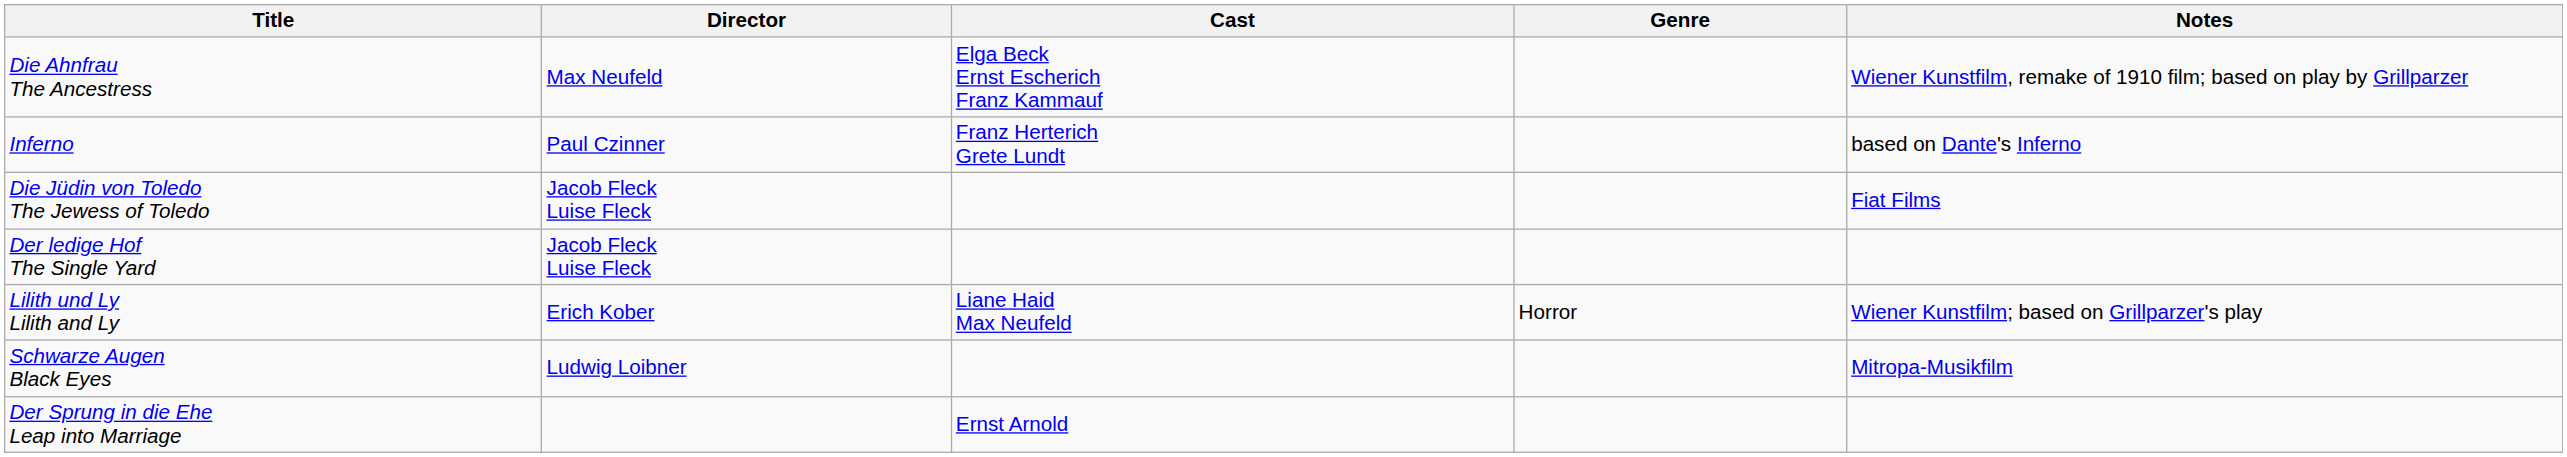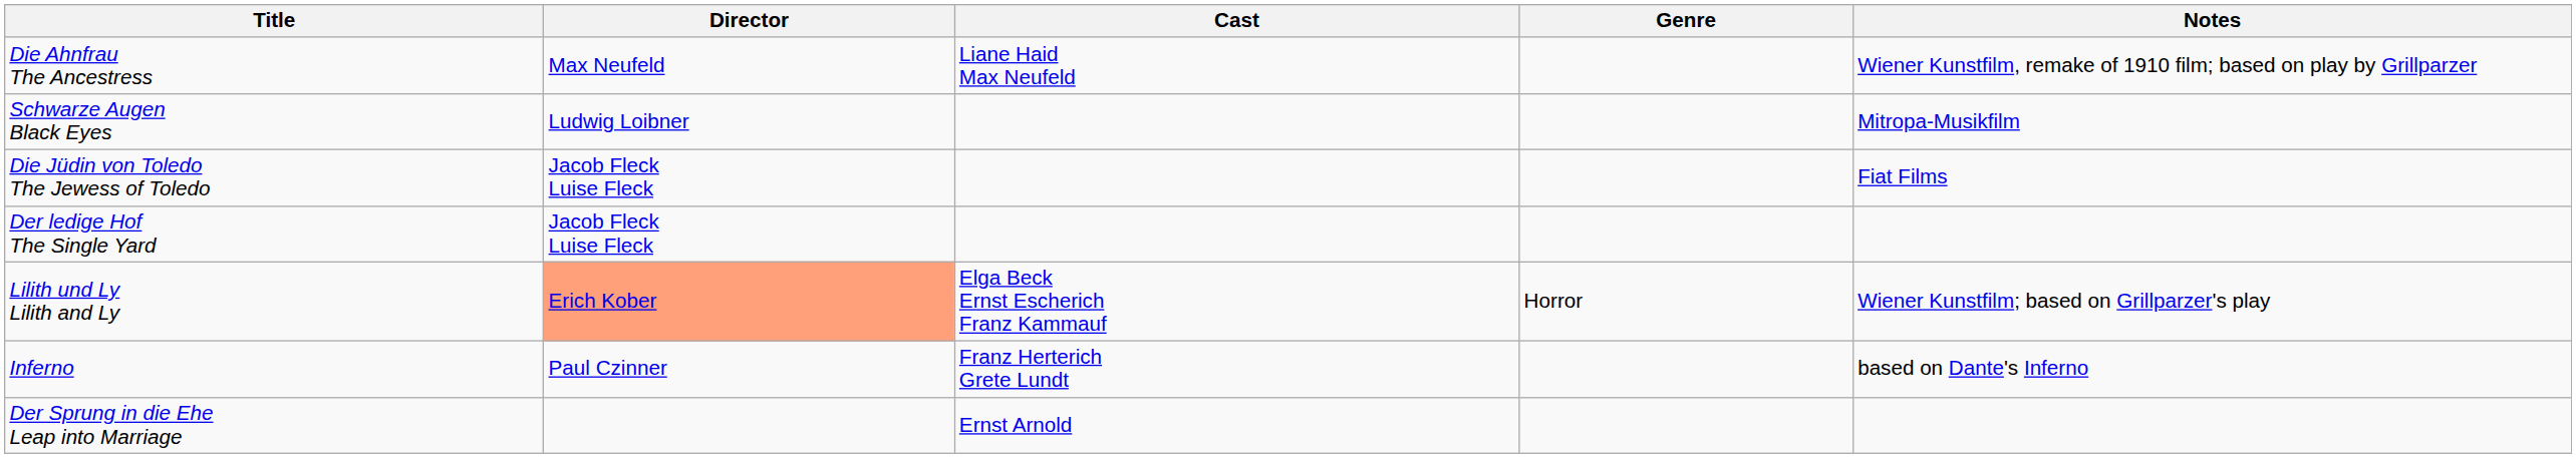Die Ahnfrau The Ancestress | Cast: Elga Beck Ernst Escherich Franz Kammauf -> Liane Haid Max Neufeld
rows swapped: Inferno <-> Schwarze Augen Black Eyes
Lilith und Ly Lilith and Ly | Director: no background -> lightsalmon background
Lilith und Ly Lilith and Ly | Cast: Liane Haid Max Neufeld -> Elga Beck Ernst Escherich Franz Kammauf
